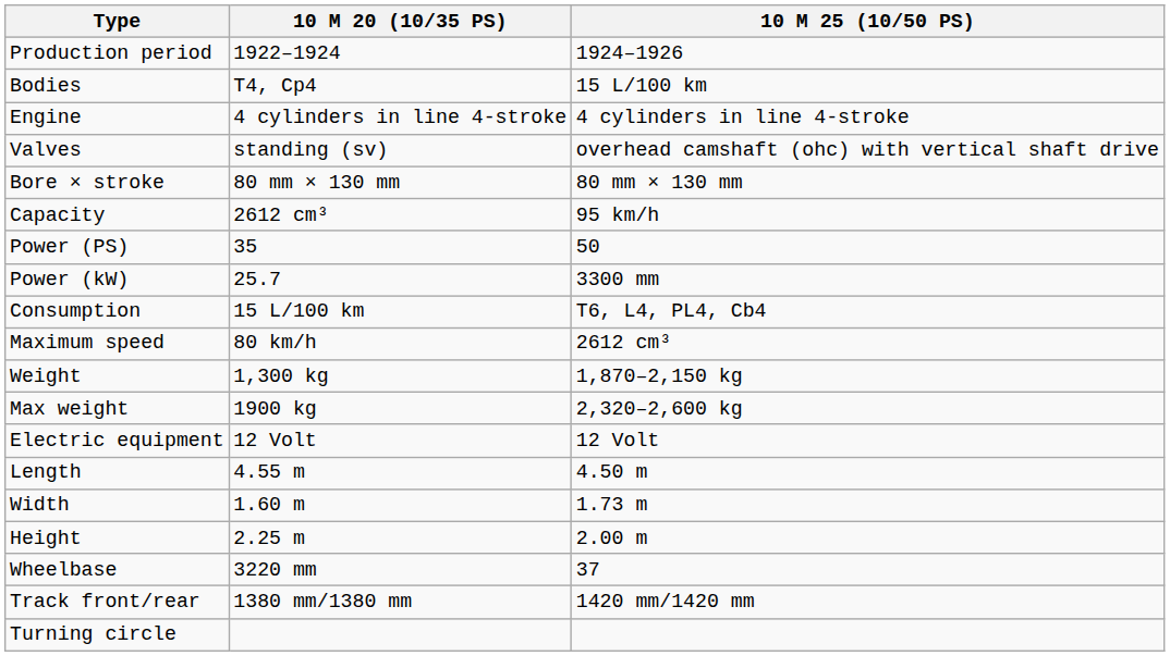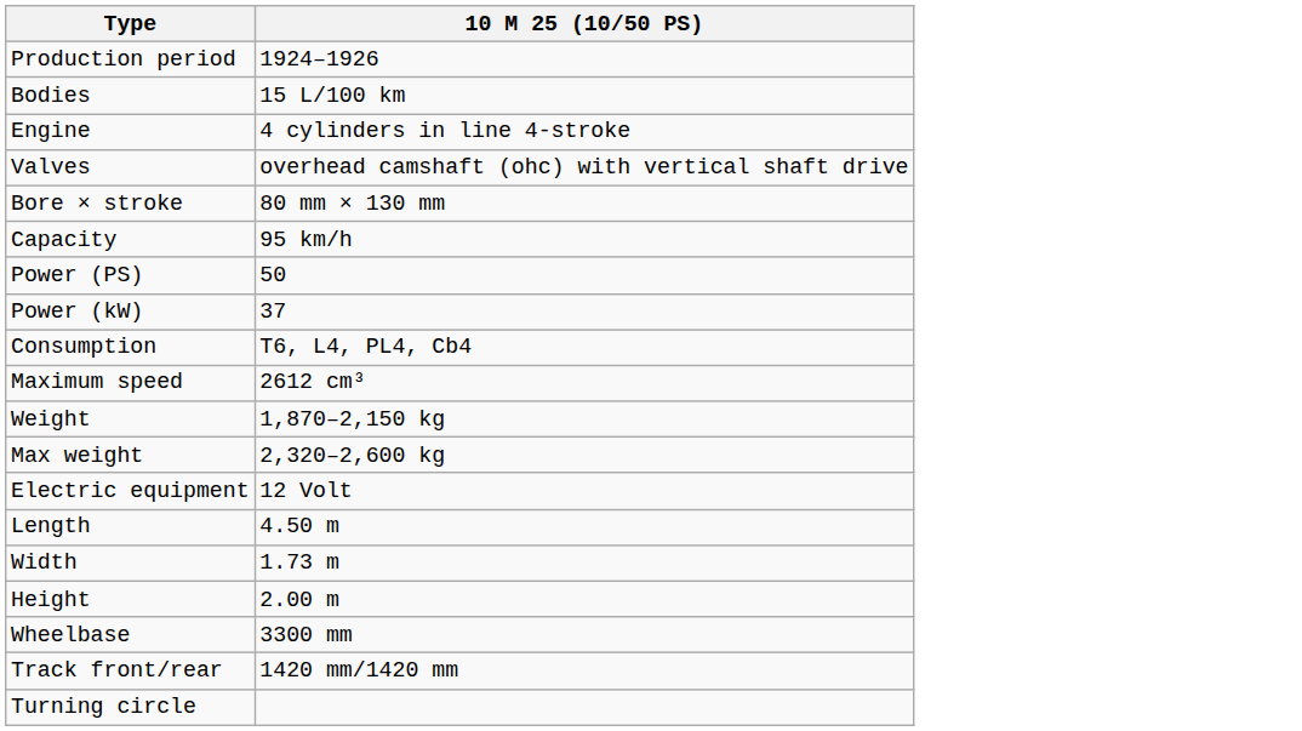- column: 10 M 20 (10/35 PS) | 1922–1924 | T4, Cp4 | 4 cylinders in line 4-stroke | standing (sv) | 80 mm × 130 mm | 2612 cm³ | 35 | 25.7 | 15 L/100 km | 80 km/h | 1,300 kg | 1900 kg | 12 Volt | 4.55 m | 1.60 m | 2.25 m | 3220 mm | 1380 mm/1380 mm
Power (kW) | 10 M 25 (10/50 PS): 3300 mm -> 37
Wheelbase | 10 M 25 (10/50 PS): 37 -> 3300 mm
